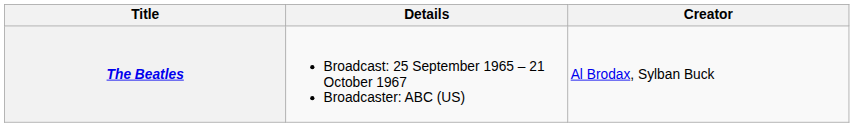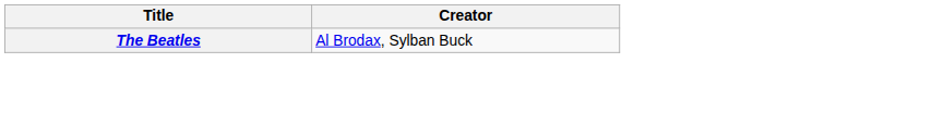- column: Details | Broadcast: 25 September 1965 – 21 October 1967 Broadcaster: ABC (US)
